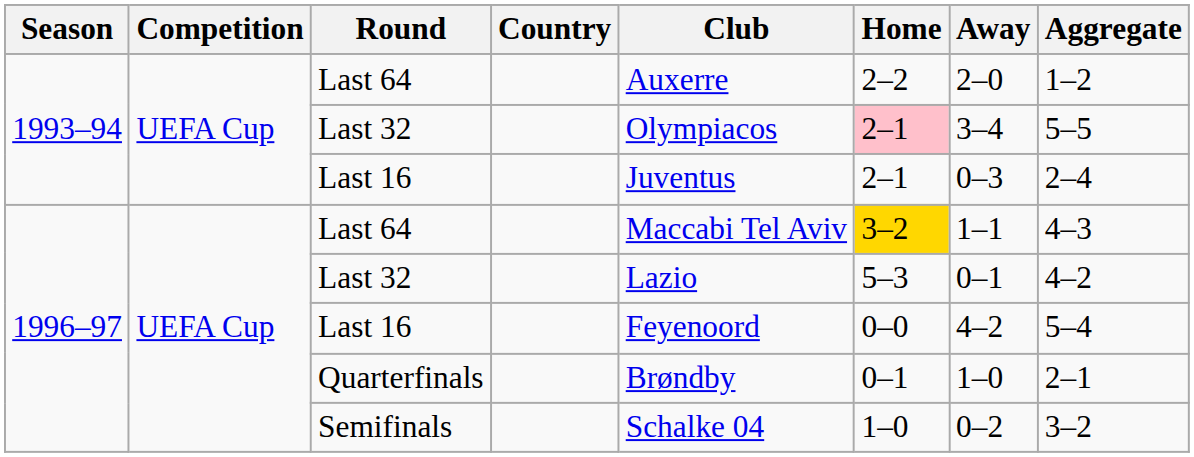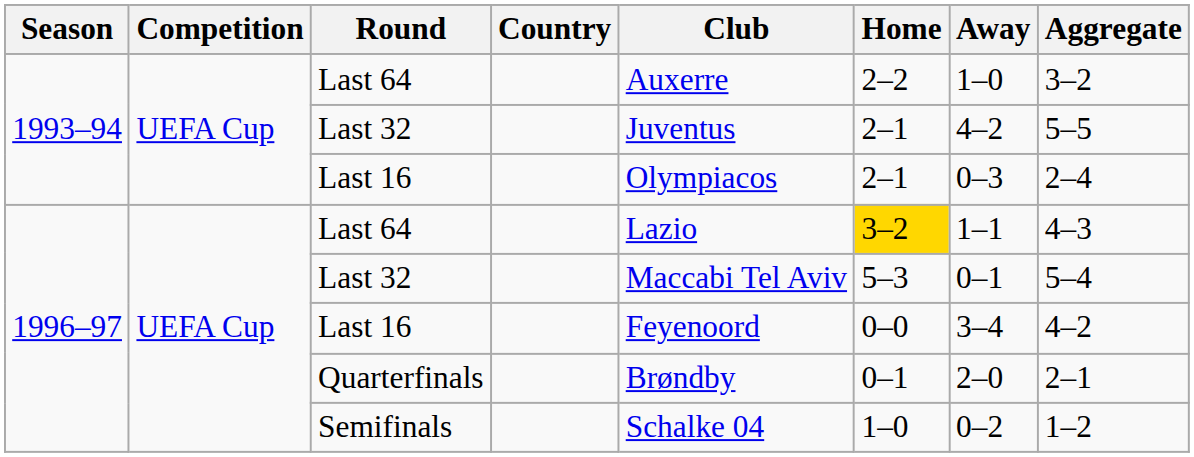1993–94 / Last 64 | Away: 2–0 -> 1–0
1993–94 / Last 64 | Aggregate: 1–2 -> 3–2
1993–94 / Last 32 | Club: Olympiacos -> Juventus
1993–94 / Last 32 | Home: pink background -> no background
1993–94 / Last 32 | Away: 3–4 -> 4–2
1993–94 / Last 16 | Club: Juventus -> Olympiacos
1996–97 / Last 64 | Club: Maccabi Tel Aviv -> Lazio
1996–97 / Last 32 | Club: Lazio -> Maccabi Tel Aviv
1996–97 / Last 32 | Aggregate: 4–2 -> 5–4
1996–97 / Last 16 | Away: 4–2 -> 3–4
1996–97 / Last 16 | Aggregate: 5–4 -> 4–2
Quarterfinals | Away: 1–0 -> 2–0
Semifinals | Aggregate: 3–2 -> 1–2
